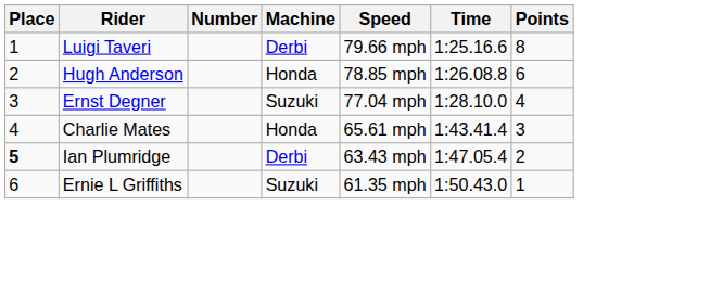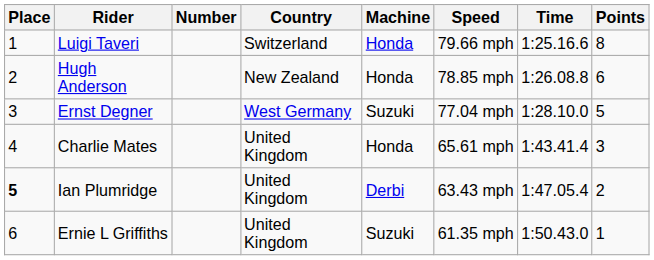+ column: Country | Switzerland | New Zealand | West Germany | United Kingdom | United Kingdom | United Kingdom
Luigi Taveri | Machine: Derbi -> Honda
Ernst Degner | Points: 4 -> 5
